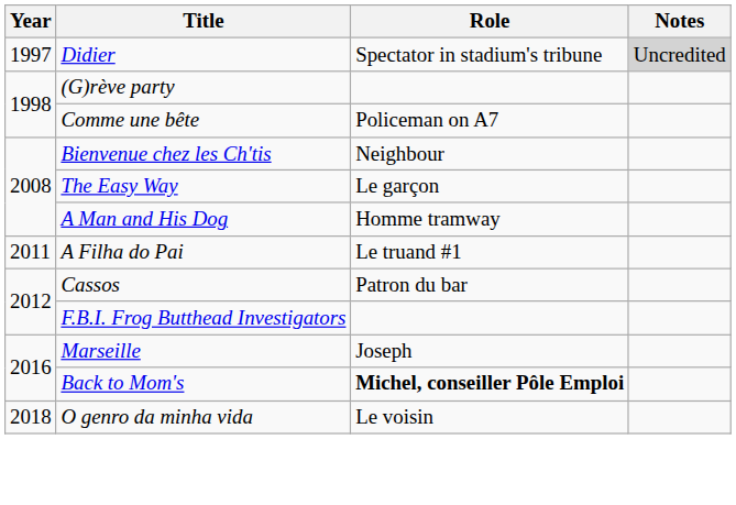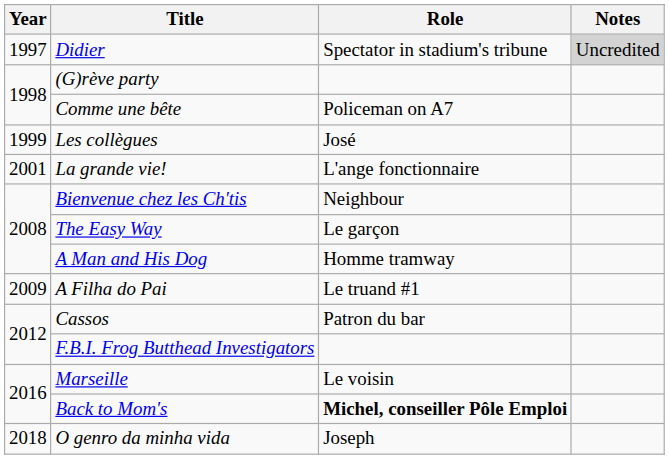+ row: 1999 | Les collègues | José
+ row: 2001 | La grande vie! | L'ange fonctionnaire
A Filha do Pai | Year: 2011 -> 2009
Marseille | Role: Joseph -> Le voisin
O genro da minha vida | Role: Le voisin -> Joseph
